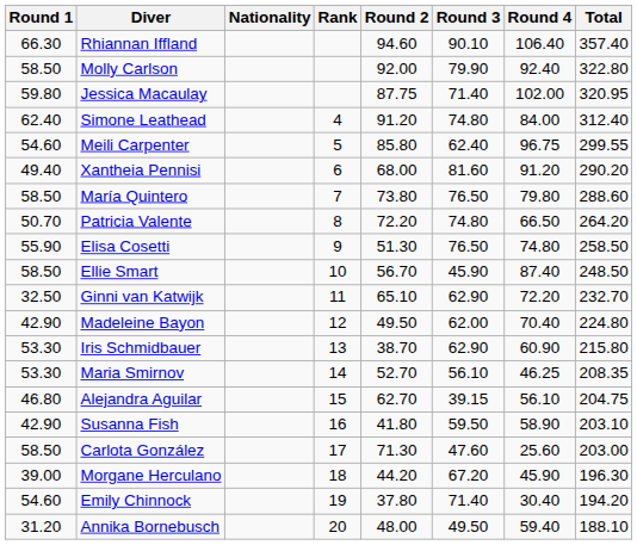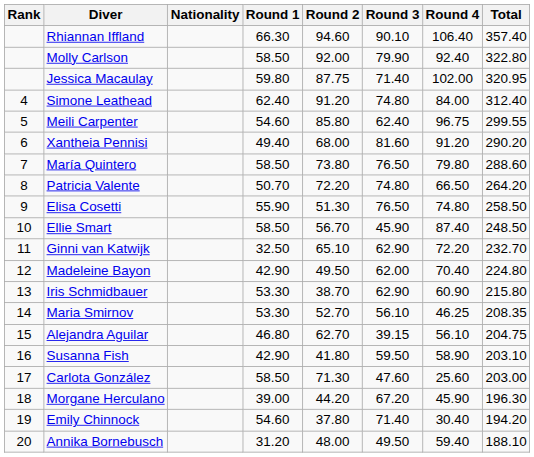columns swapped: Rank <-> Round 1
